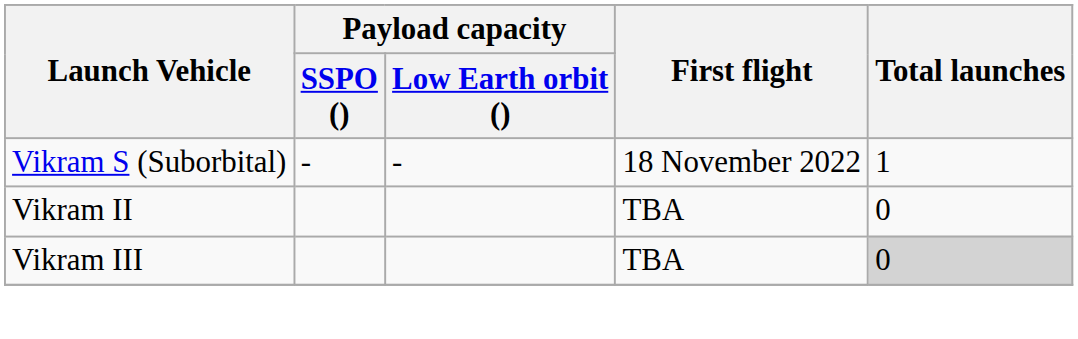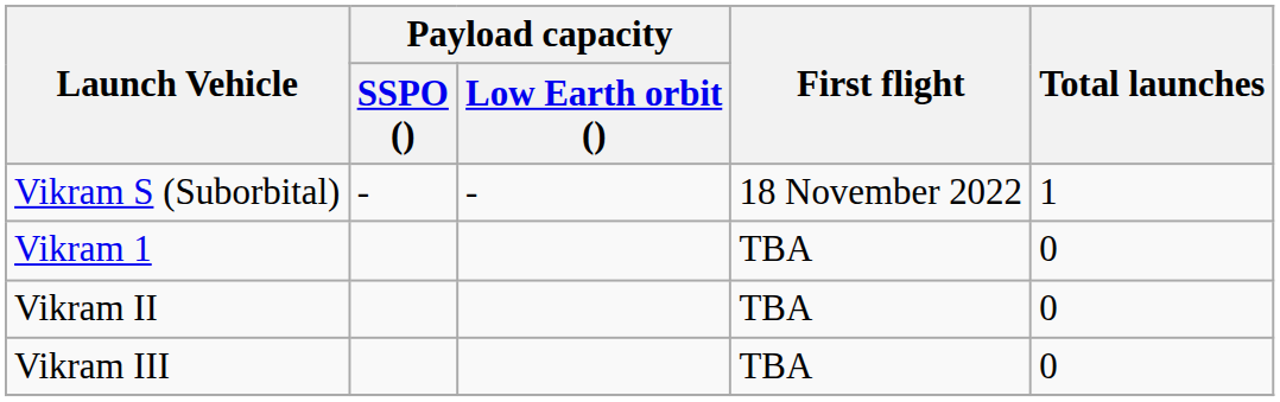+ row: Vikram 1 | TBA | 0
Vikram III | Total launches: lightgrey background -> no background
